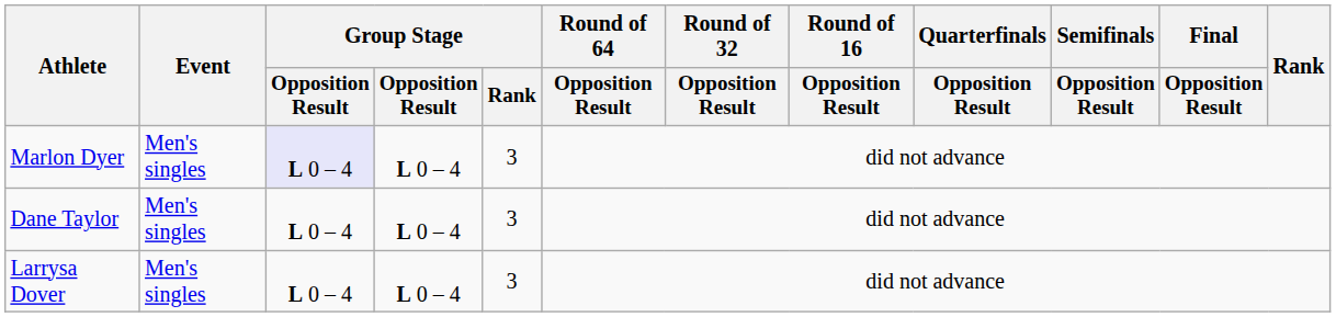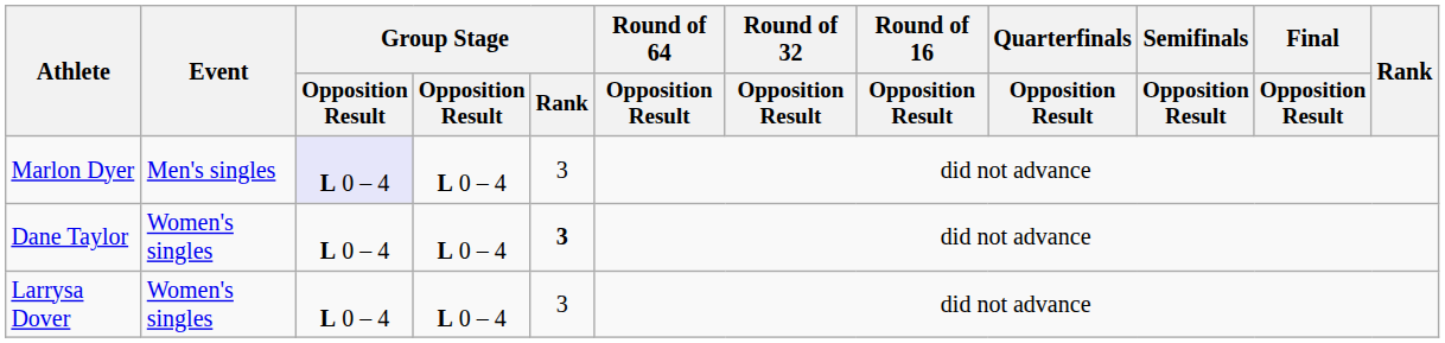Dane Taylor | Event: Men's singles -> Women's singles
Dane Taylor | Group Stage / Rank: normal -> bold
Larrysa Dover | Event: Men's singles -> Women's singles
